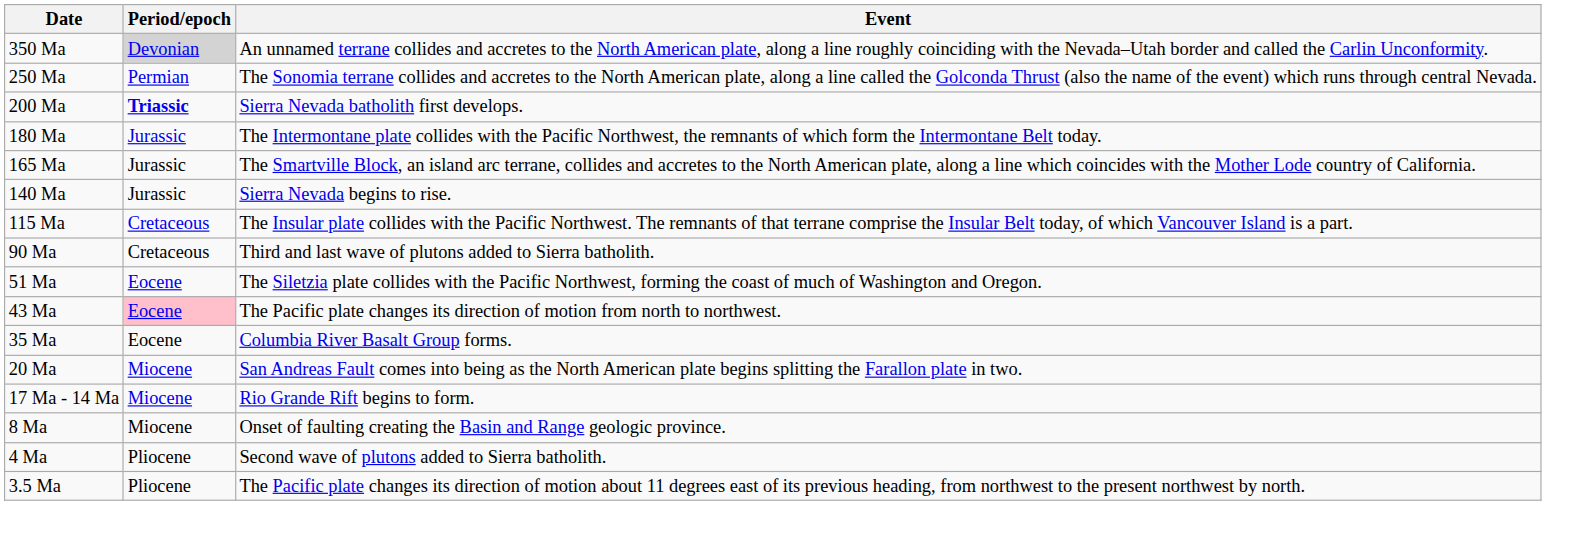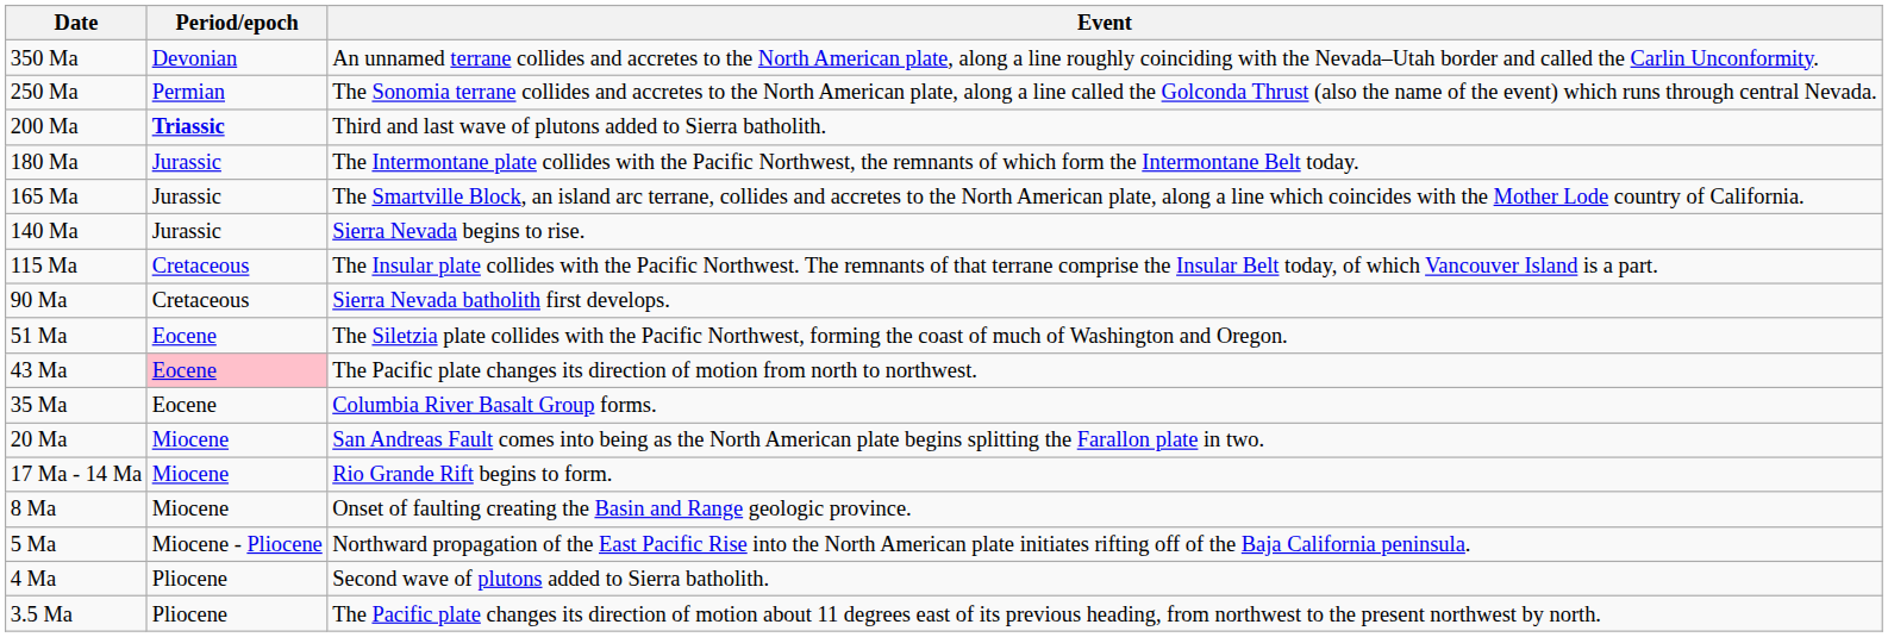350 Ma | Period/epoch: lightgrey background -> no background
200 Ma | Event: Sierra Nevada batholith first develops. -> Third and last wave of plutons added to Sierra batholith.
90 Ma | Event: Third and last wave of plutons added to Sierra batholith. -> Sierra Nevada batholith first develops.
+ row: 5 Ma | Miocene - Pliocene | Northward propagation of the East Pacific Rise into the North American plate initiates rifting off of the Baja California peninsula.
